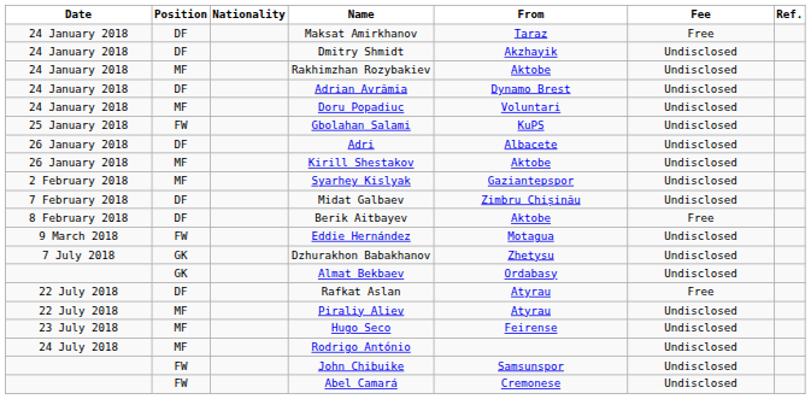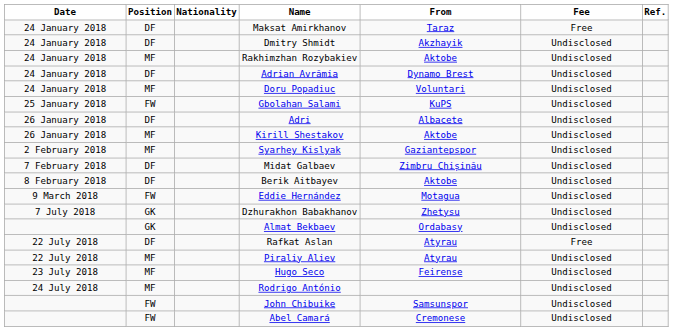Berik Aitbayev | Fee: Free -> Undisclosed
